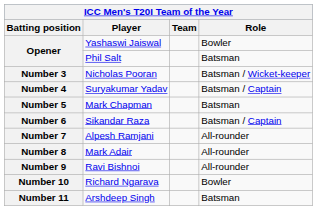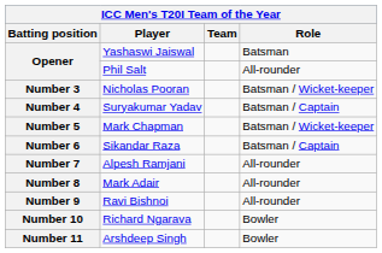Opener / Yashaswi Jaiswal | Role: Bowler -> Batsman
Opener / Phil Salt | Role: Batsman -> All-rounder
Number 5 | Role: Batsman -> Batsman / Wicket-keeper
Number 11 | Role: Batsman -> Bowler
